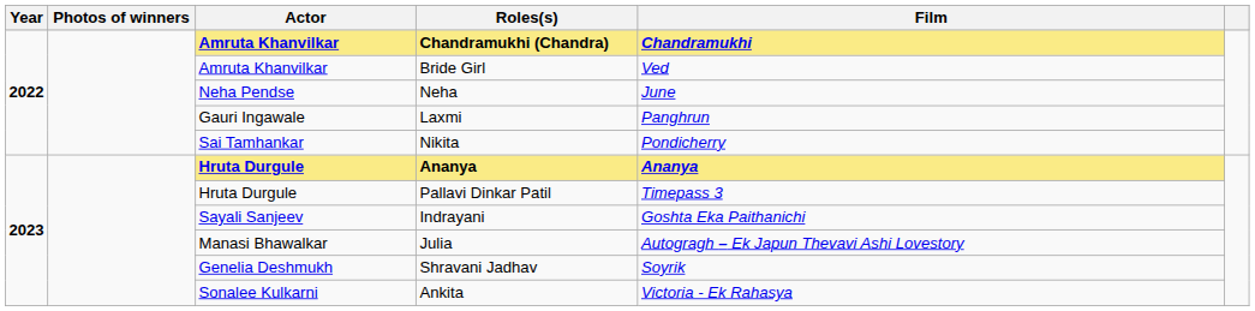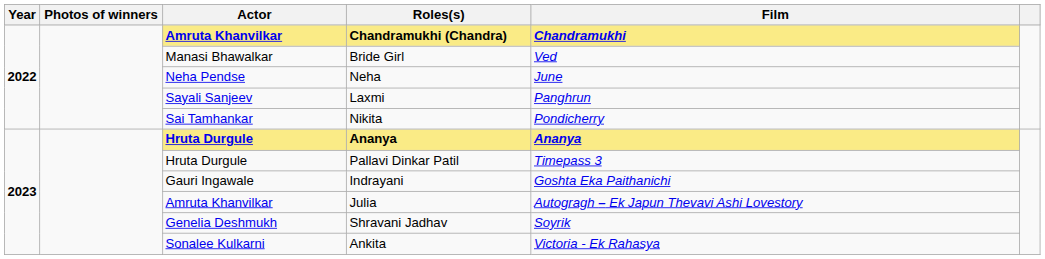Bride Girl | Actor: Amruta Khanvilkar -> Manasi Bhawalkar
Laxmi | Actor: Gauri Ingawale -> Sayali Sanjeev
Indrayani | Actor: Sayali Sanjeev -> Gauri Ingawale
Julia | Actor: Manasi Bhawalkar -> Amruta Khanvilkar
